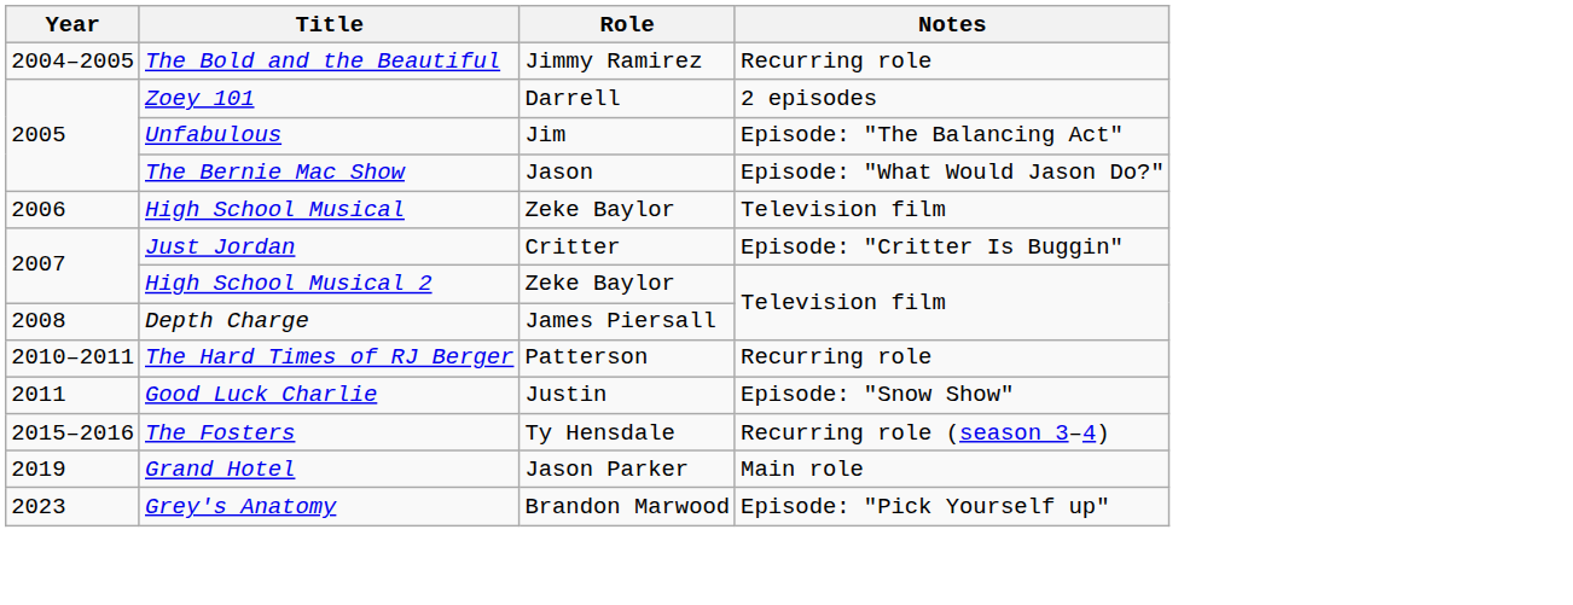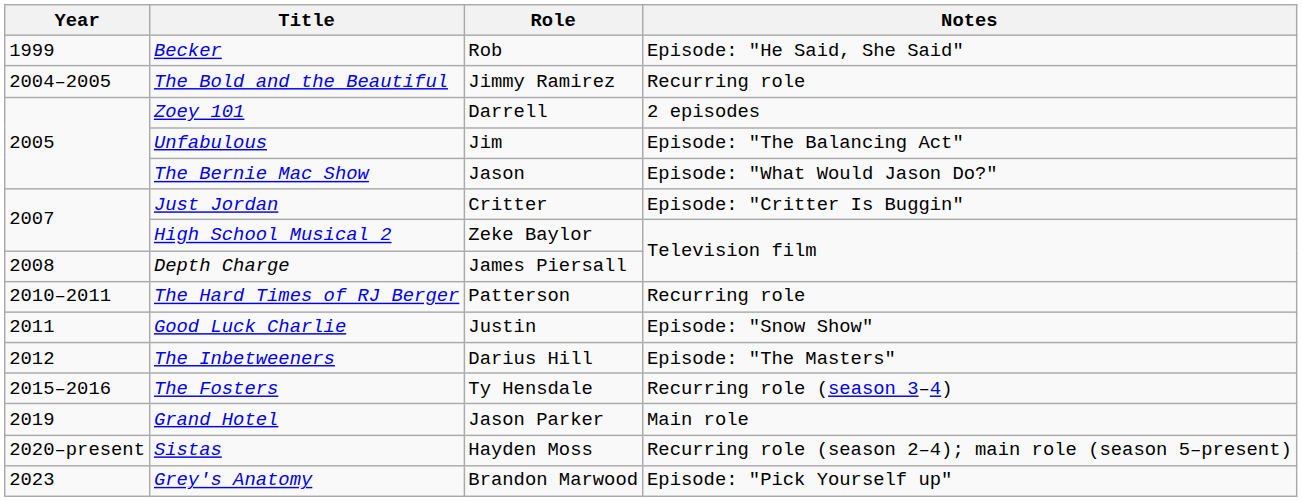+ row: 1999 | Becker | Rob | Episode: "He Said, She Said"
- row: 2006 | High School Musical | Zeke Baylor | Television film
+ row: 2012 | The Inbetweeners | Darius Hill | Episode: "The Masters"
+ row: 2020–present | Sistas | Hayden Moss | Recurring role (season 2–4); main role (season 5–present)
